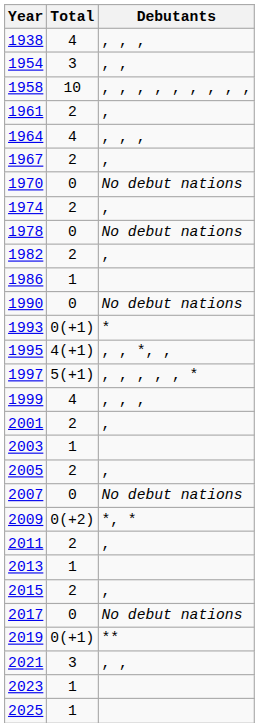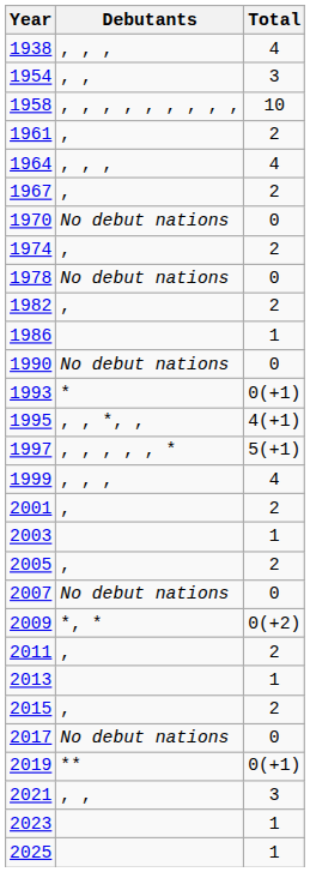columns swapped: Debutants <-> Total
